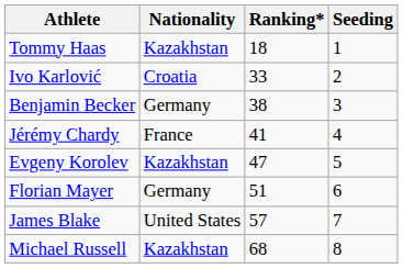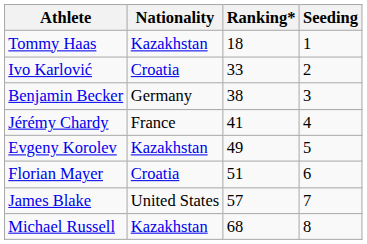Evgeny Korolev | Ranking*: 47 -> 49
Florian Mayer | Nationality: Germany -> Croatia
